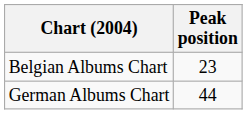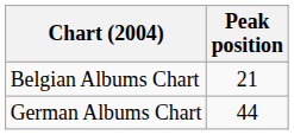Belgian Albums Chart | Peak position: 23 -> 21
